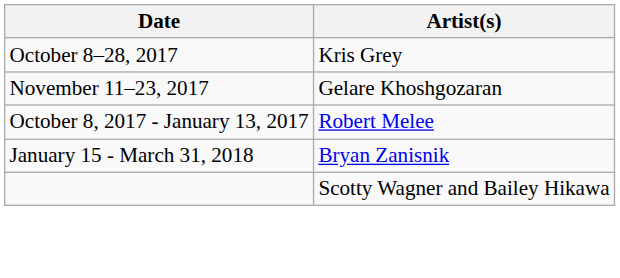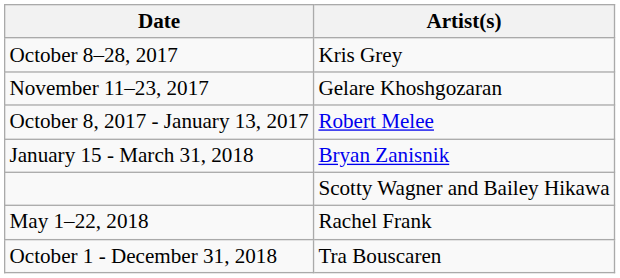+ row: May 1–22, 2018 | Rachel Frank
+ row: October 1 - December 31, 2018 | Tra Bouscaren
